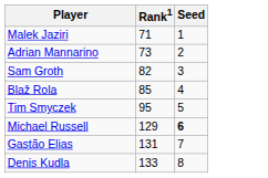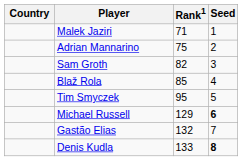+ column: Country
Adrian Mannarino | Rank1: 73 -> 75
Gastão Elias | Rank1: 131 -> 132
Denis Kudla | Seed: normal -> bold
